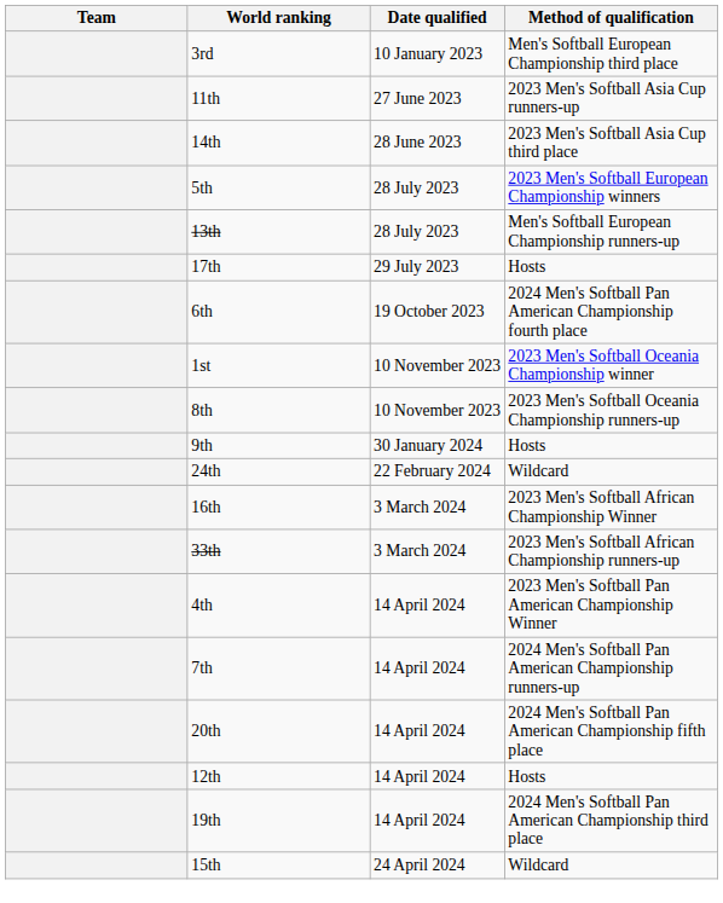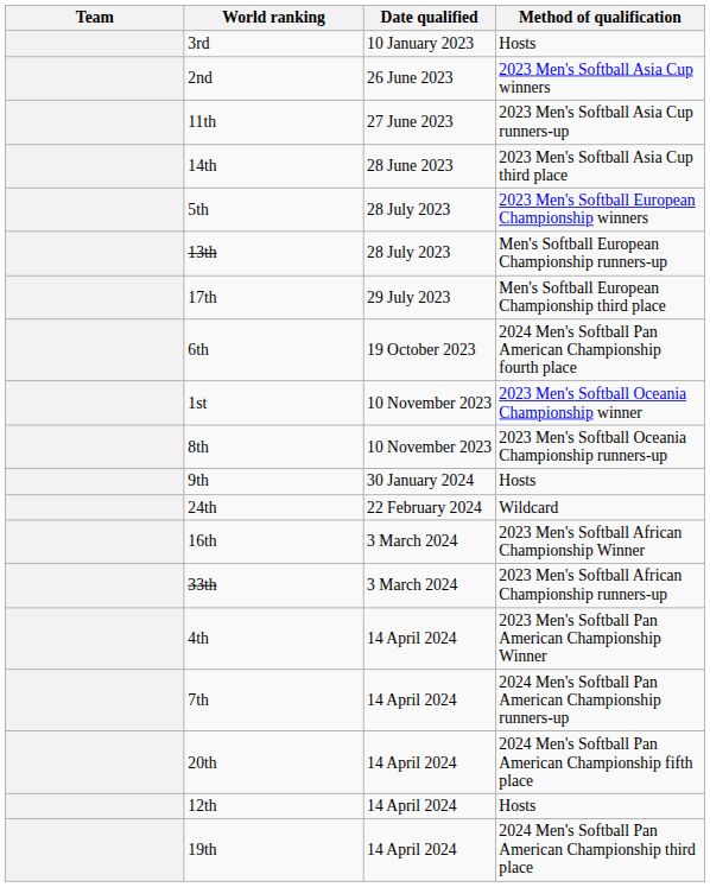3rd | Method of qualification: Men's Softball European Championship third place -> Hosts
+ row: 2nd | 26 June 2023 | 2023 Men's Softball Asia Cup winners
17th | Method of qualification: Hosts -> Men's Softball European Championship third place
- row: 15th | 24 April 2024 | Wildcard
